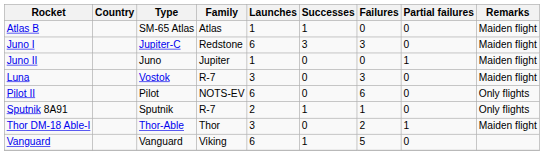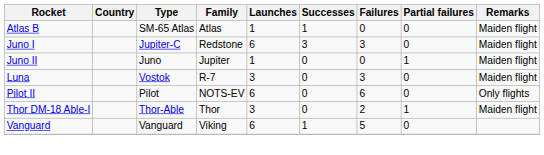- row: Sputnik 8A91 | Sputnik | R-7 | 2 | 1 | 1 | 0 | Only flights
